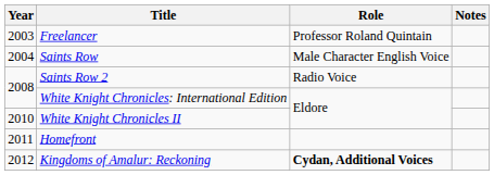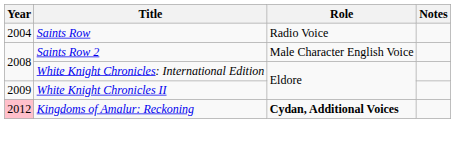- row: 2003 | Freelancer | Professor Roland Quintain
Saints Row | Role: Male Character English Voice -> Radio Voice
Saints Row 2 | Role: Radio Voice -> Male Character English Voice
White Knight Chronicles II | Year: 2010 -> 2009
- row: 2011 | Homefront
Kingdoms of Amalur: Reckoning | Year: no background -> pink background
